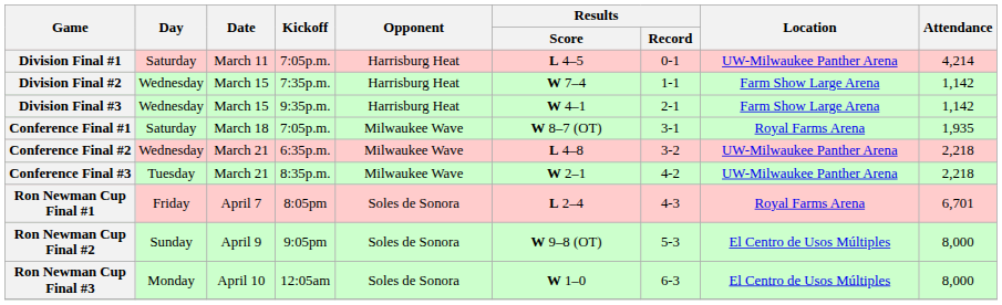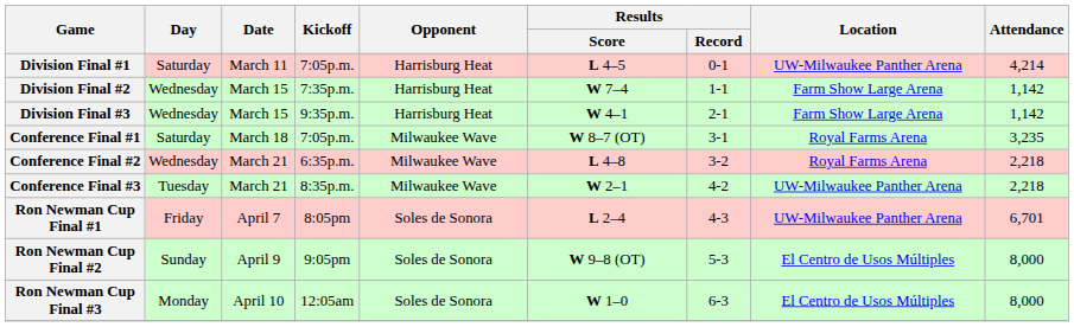Conference Final #1 | Attendance: 1,935 -> 3,235
Conference Final #2 | Location: UW-Milwaukee Panther Arena -> Royal Farms Arena
Ron Newman Cup Final #1 | Location: Royal Farms Arena -> UW-Milwaukee Panther Arena
